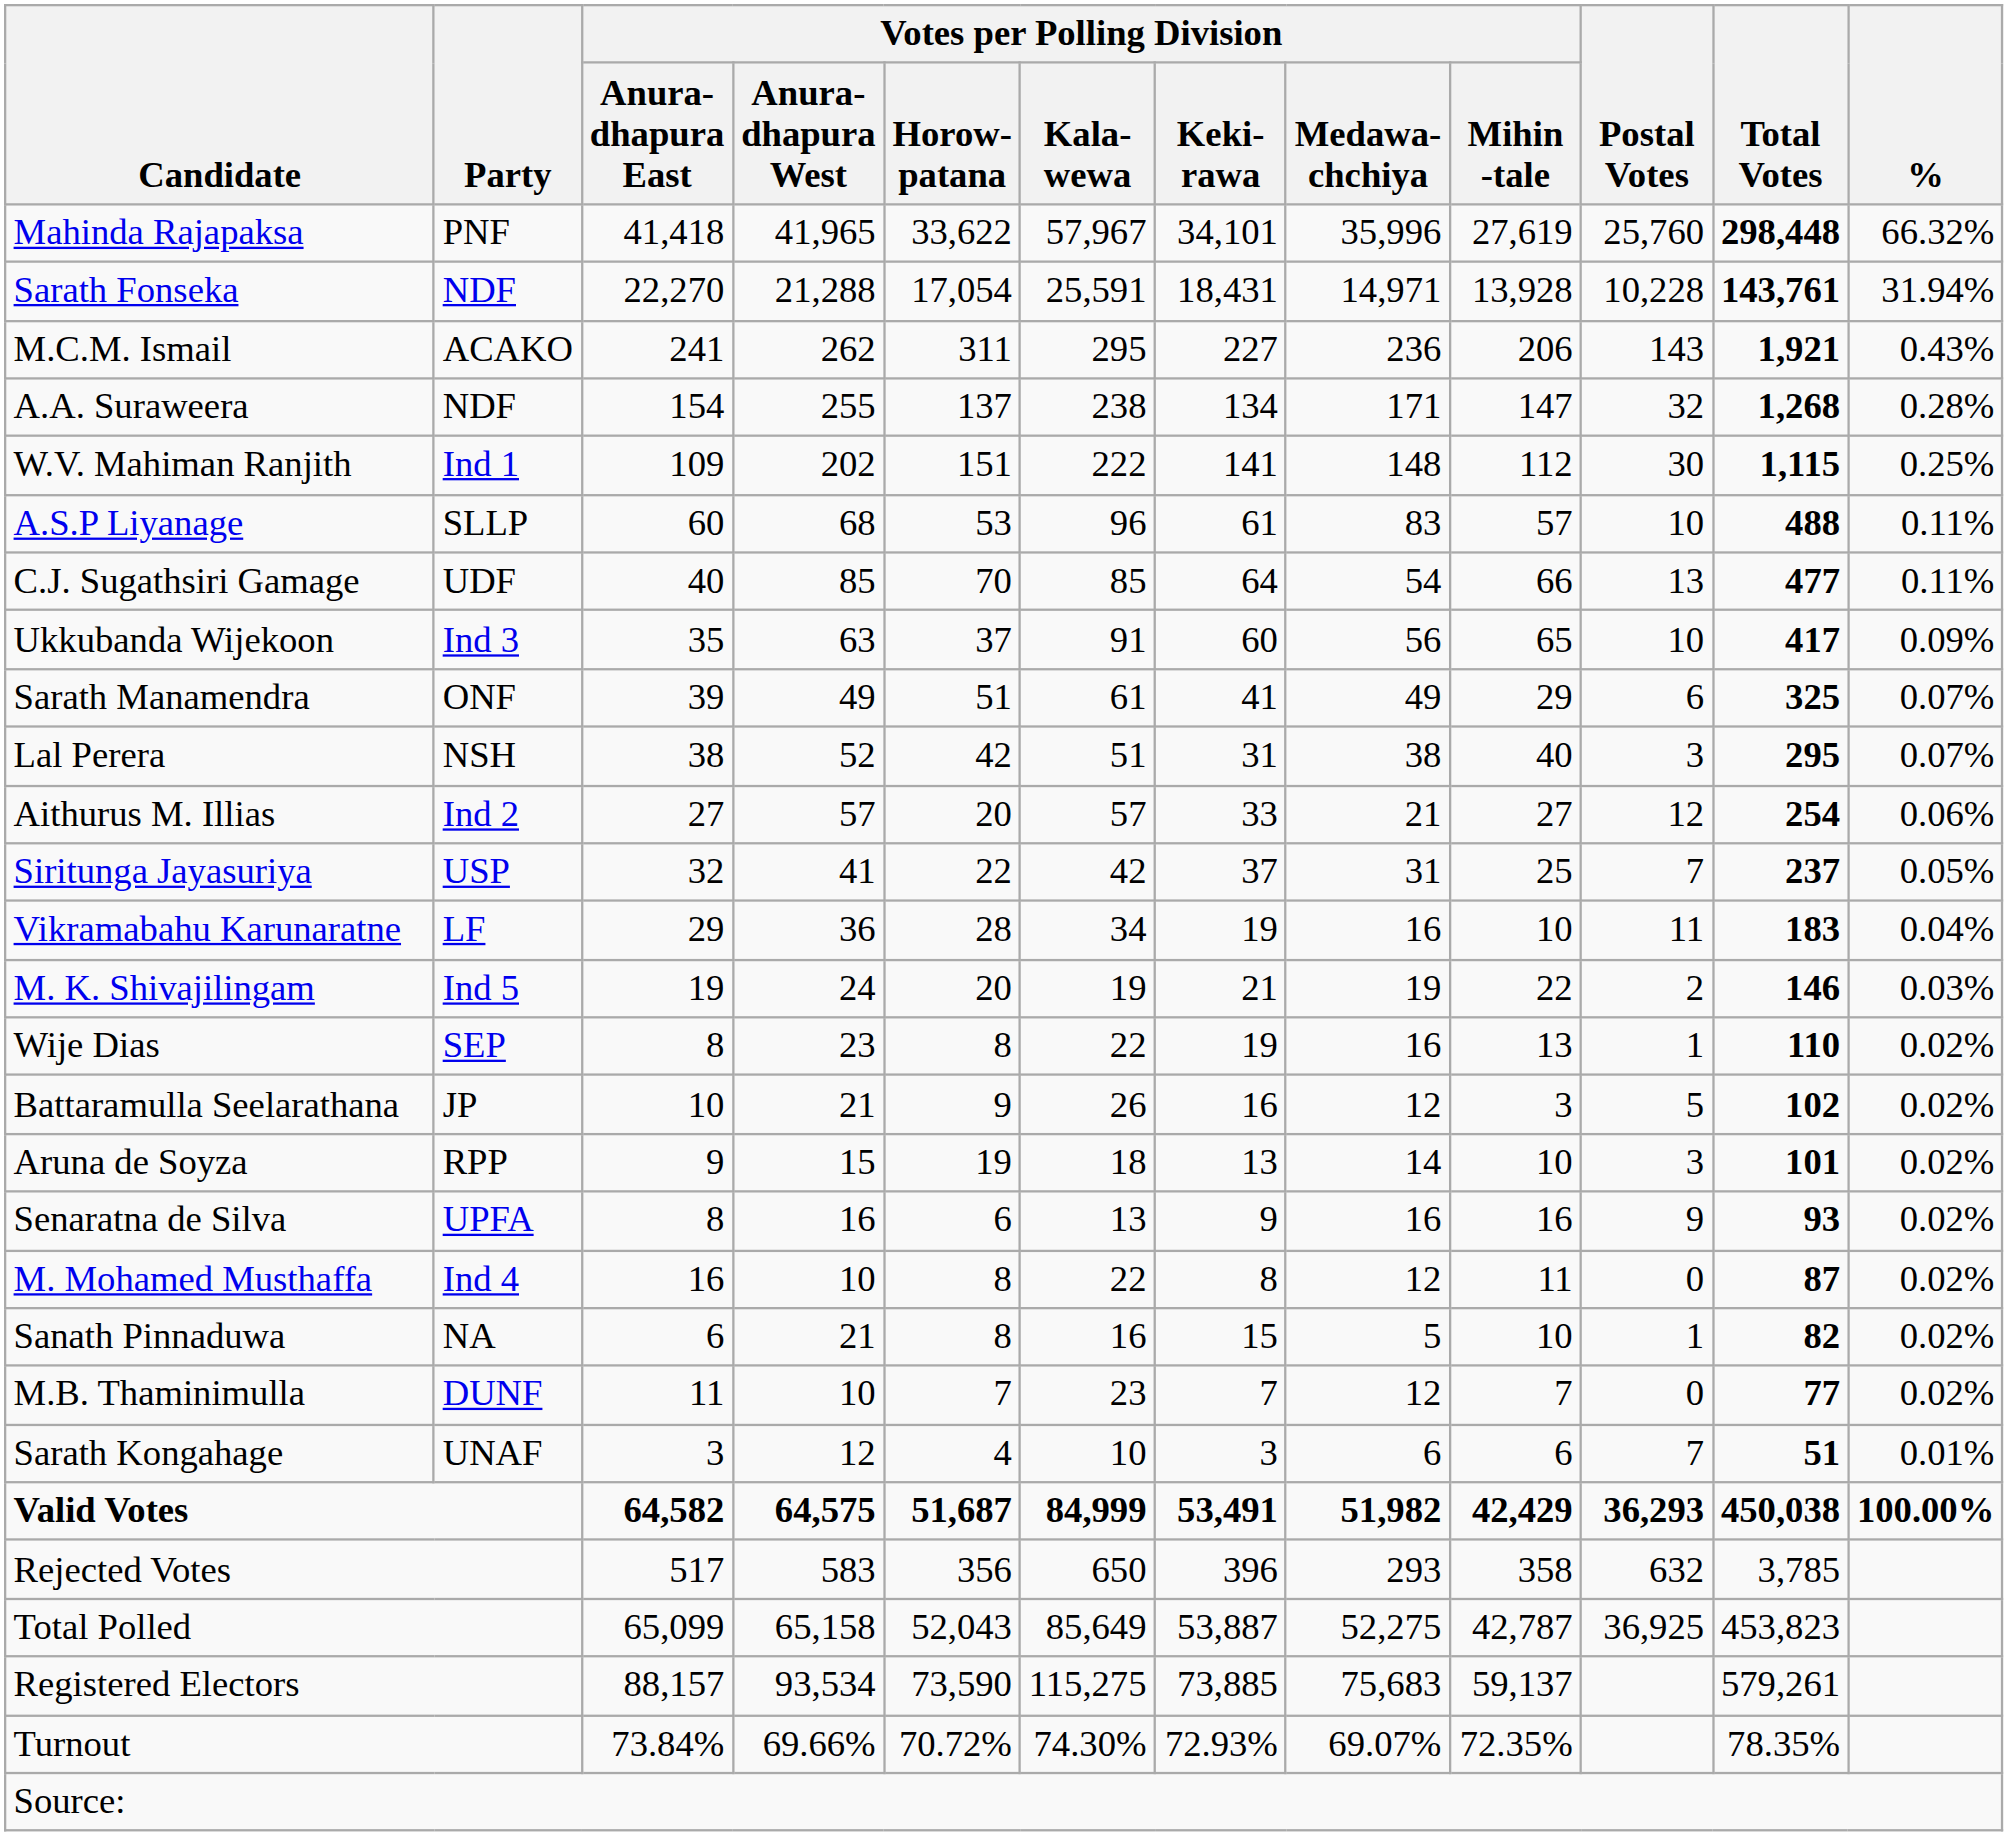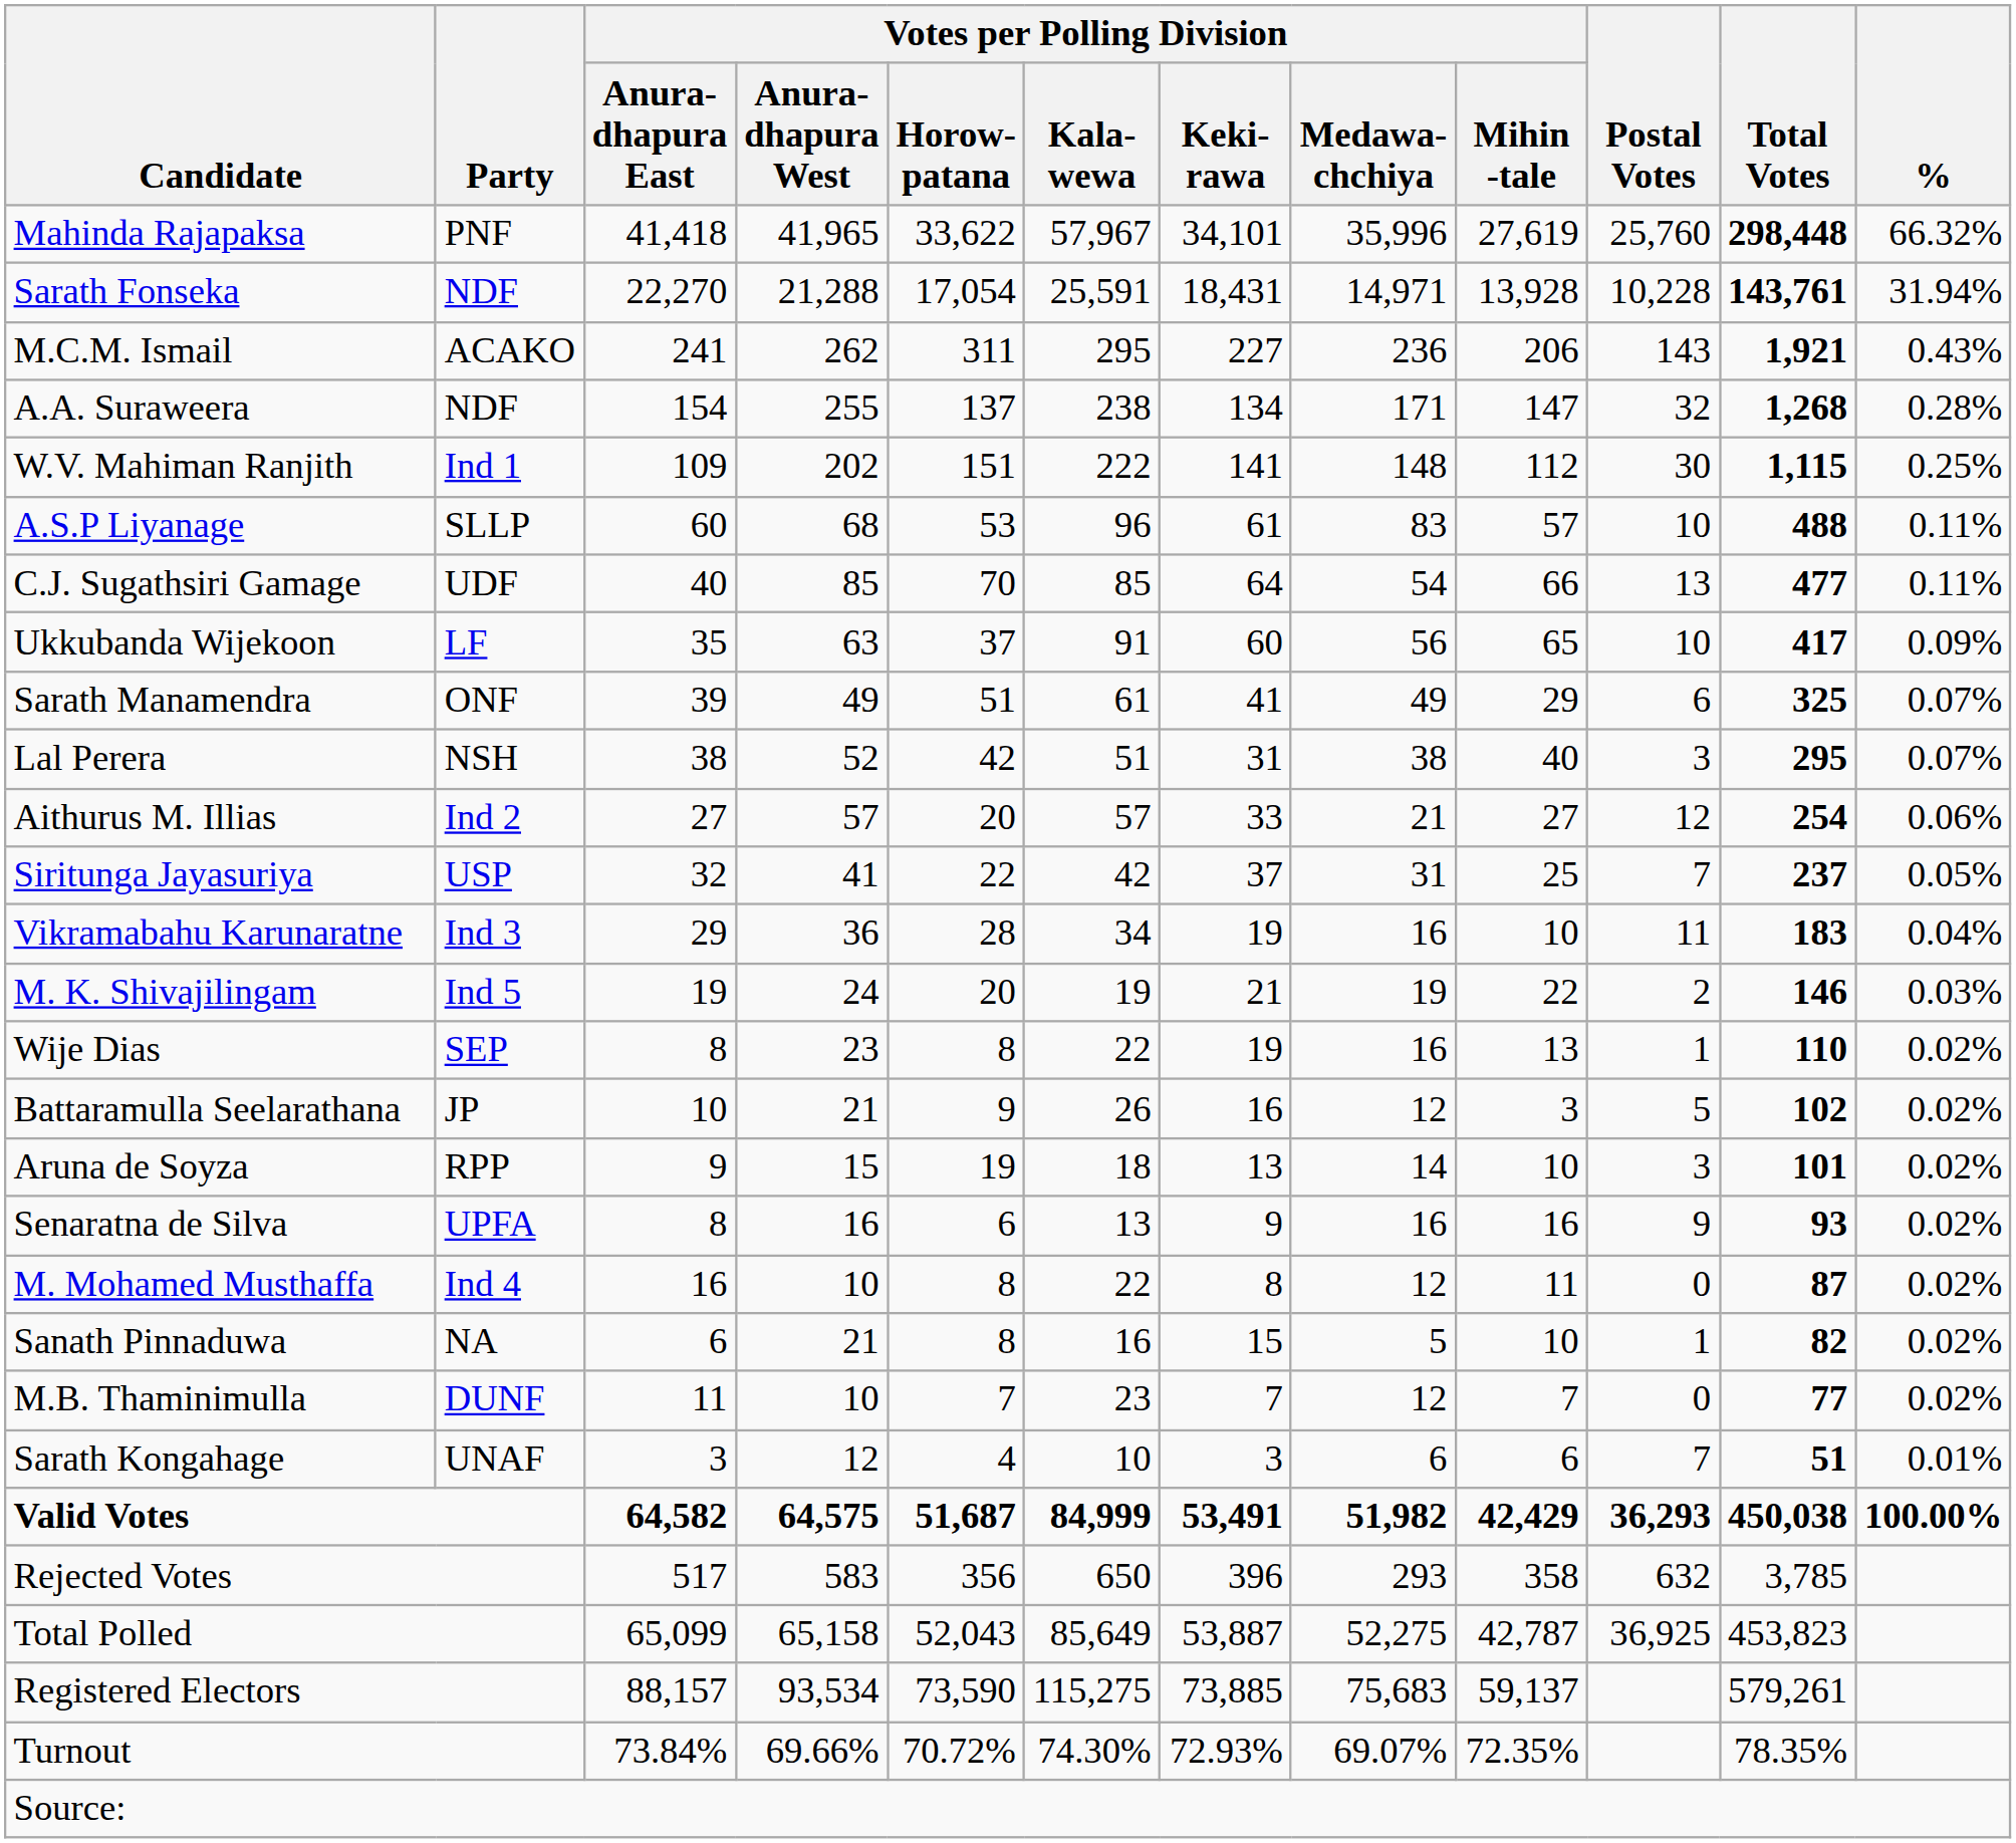Ukkubanda Wijekoon | Party: Ind 3 -> LF
Vikramabahu Karunaratne | Party: LF -> Ind 3
